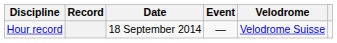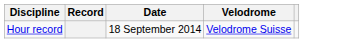- column: Event | —
